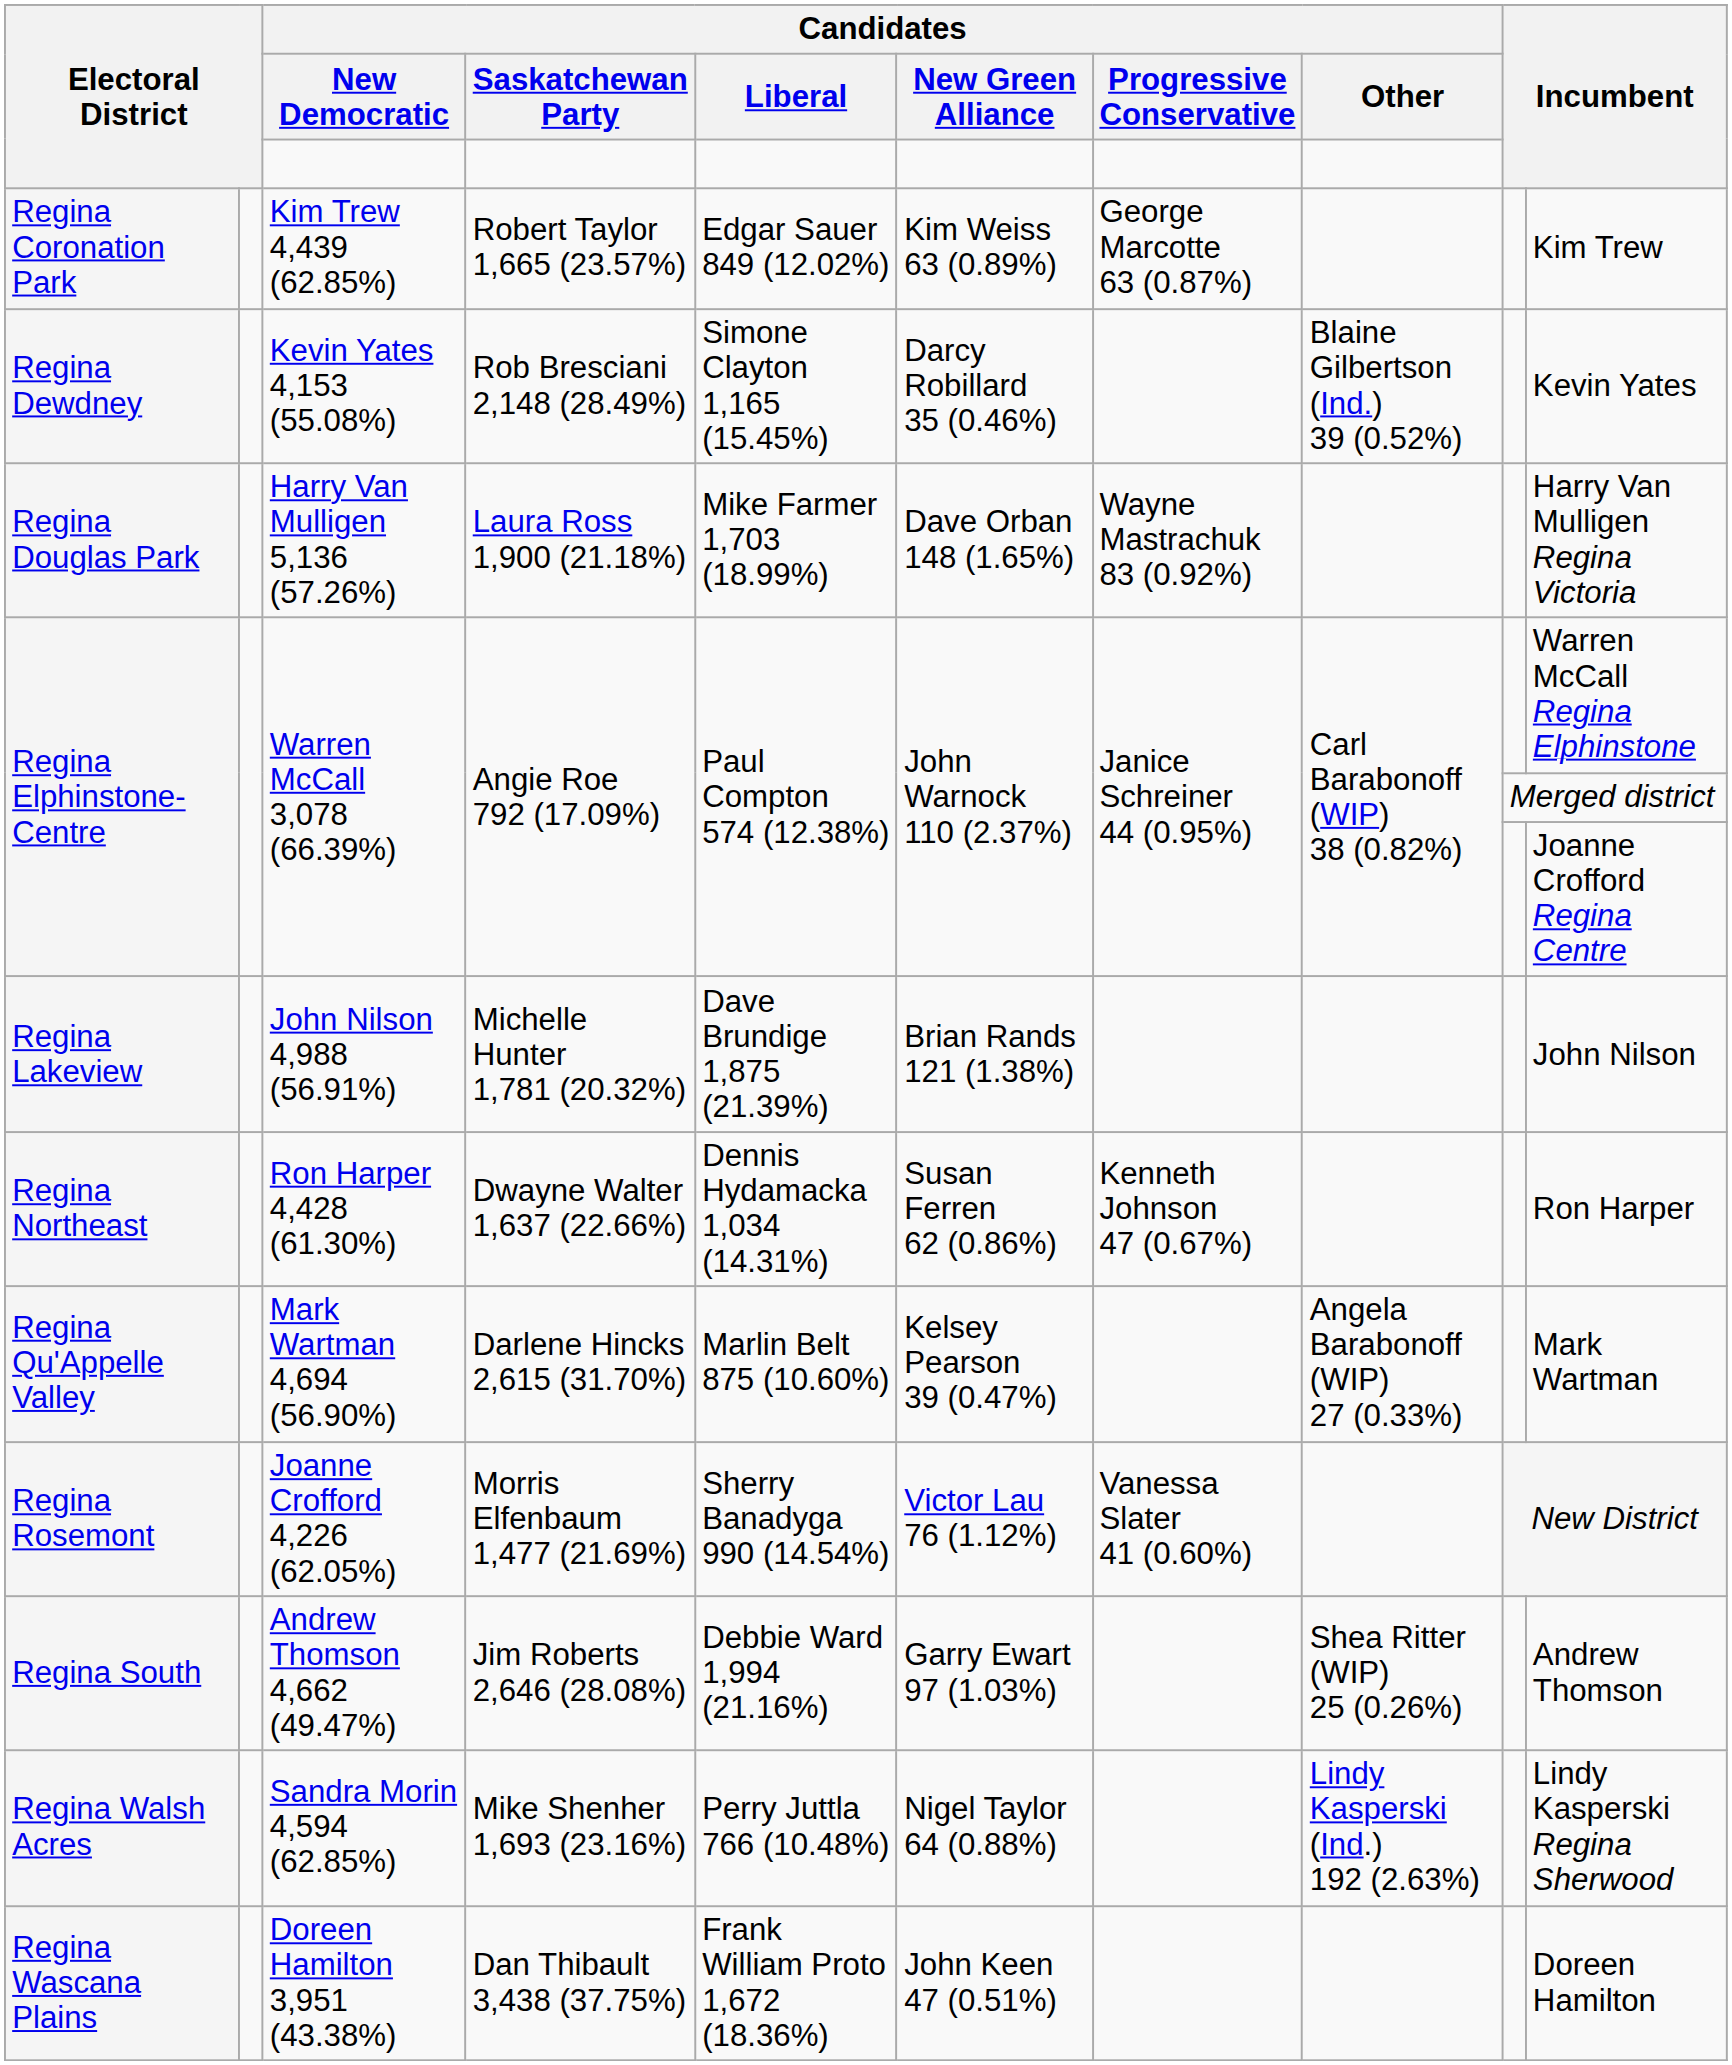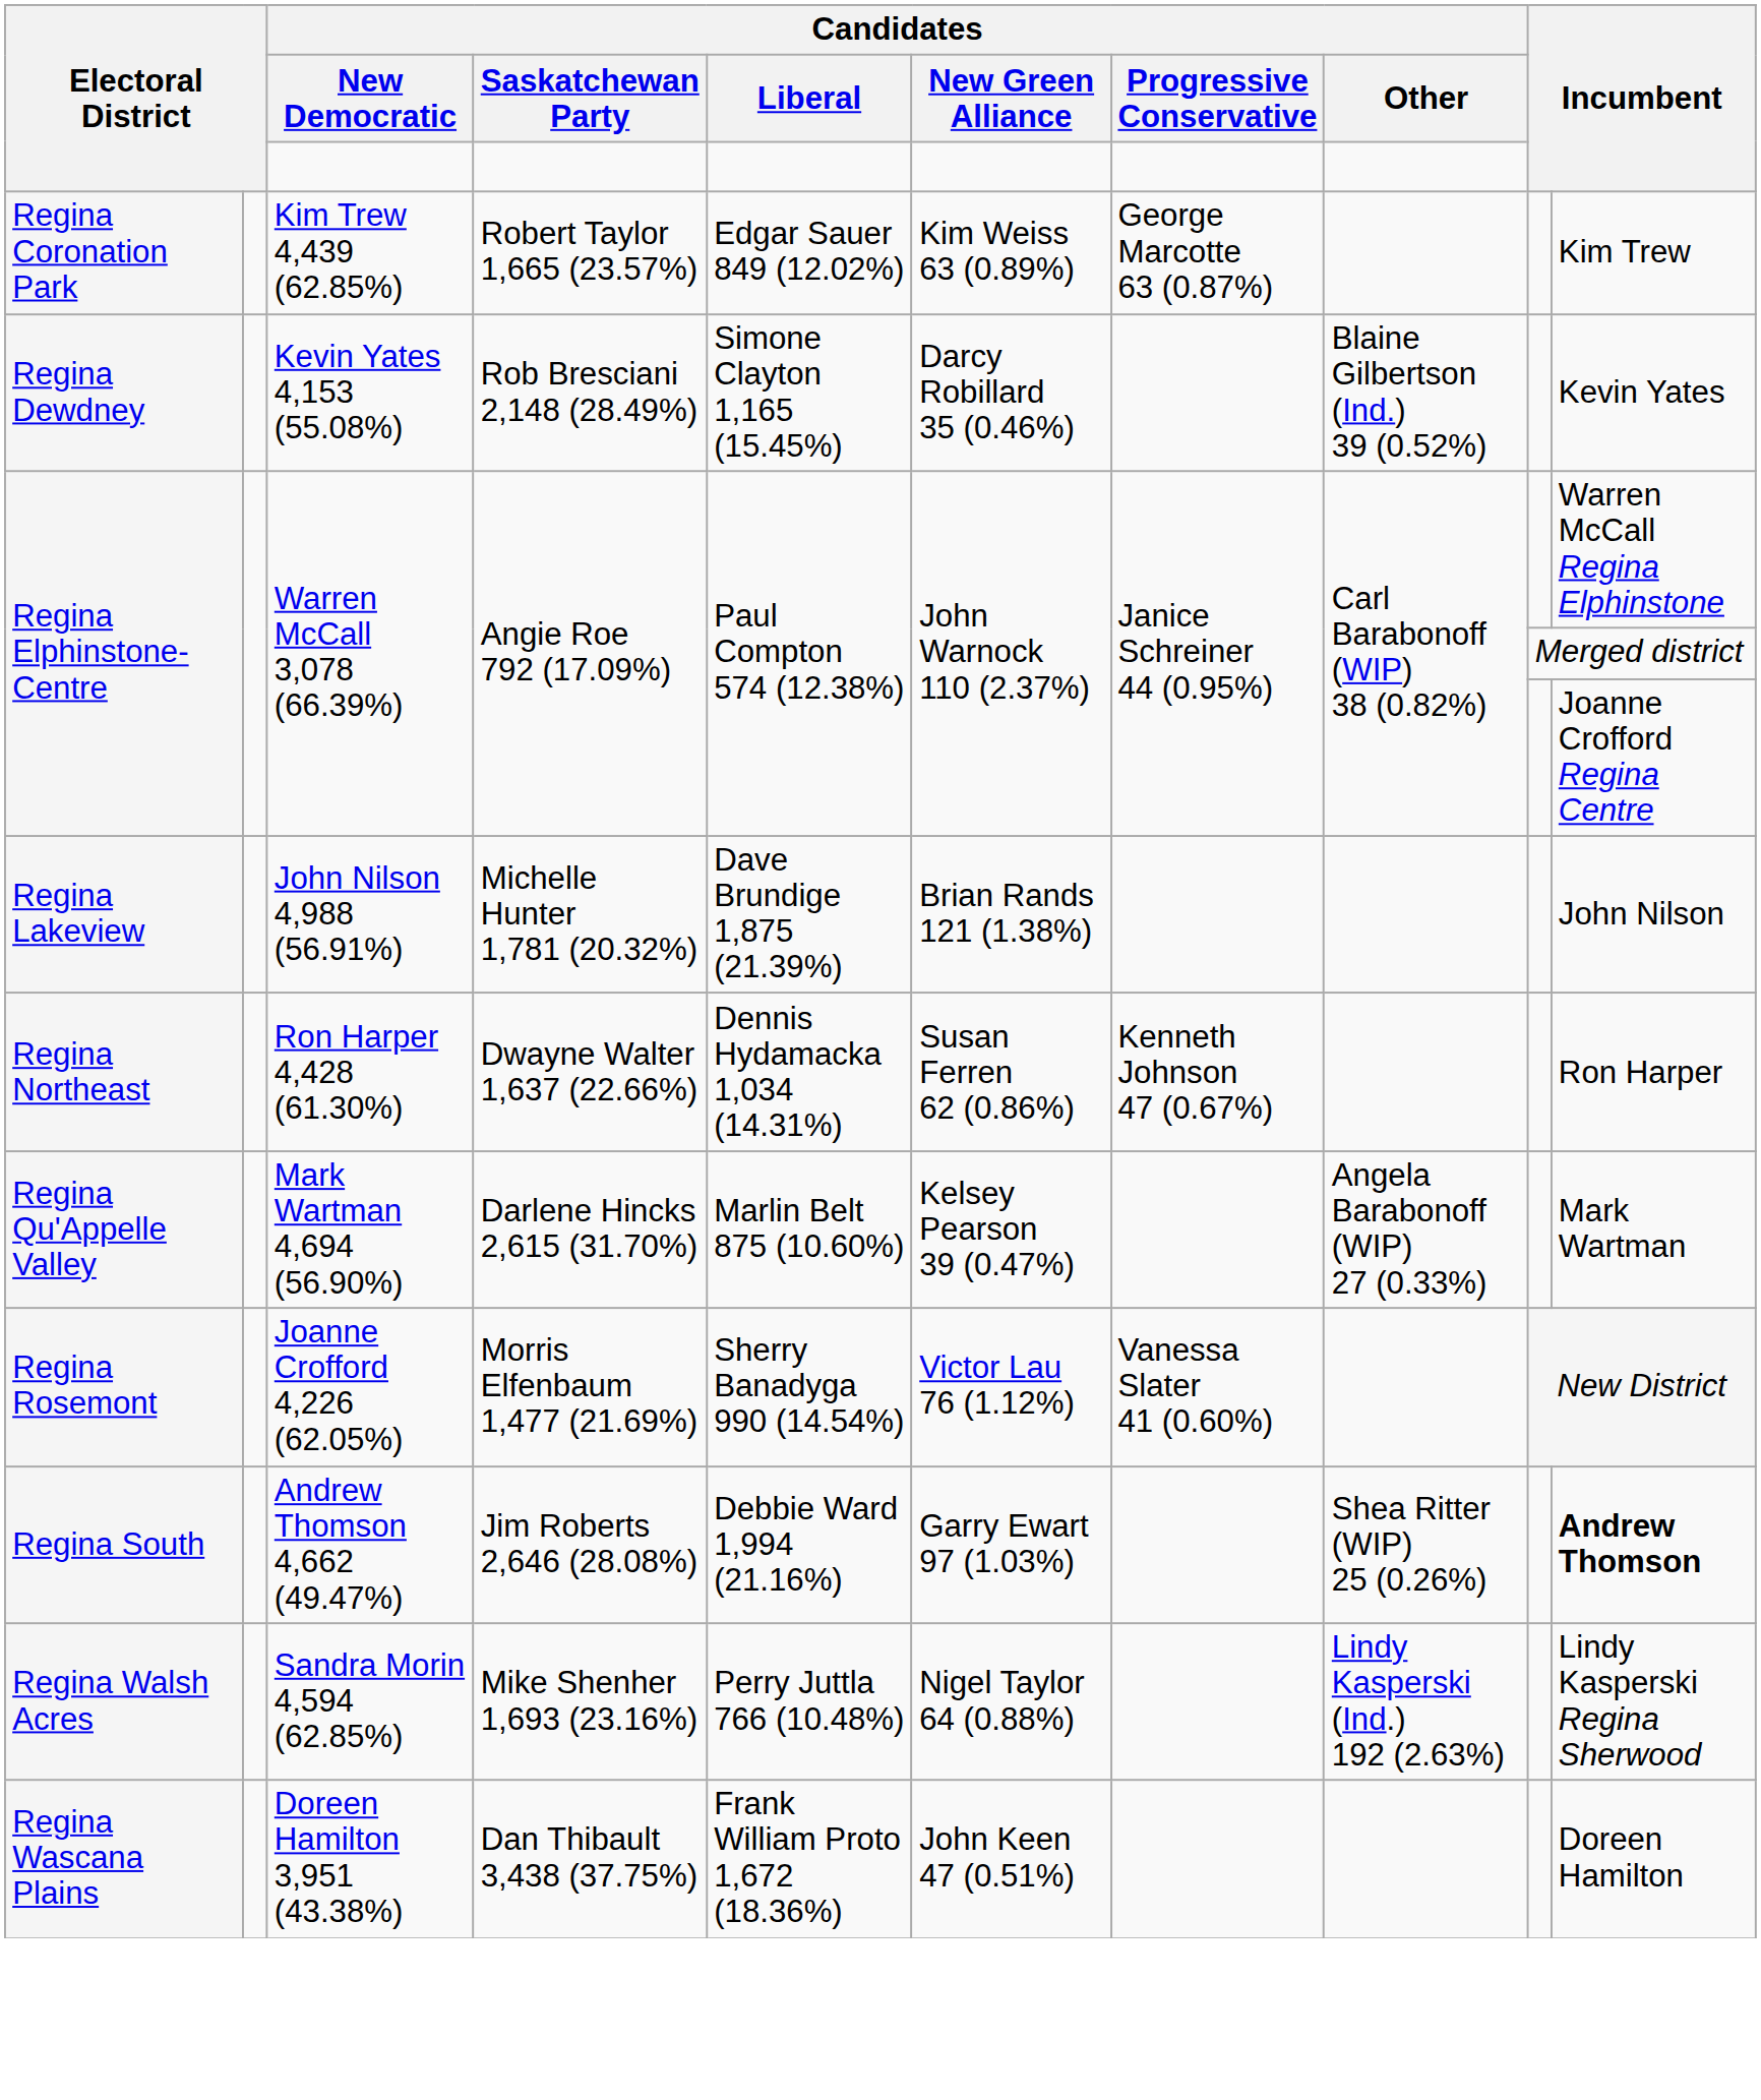- row: Regina Douglas Park | Harry Van Mulligen 5,136 (57.26%) | Laura Ross 1,900 (21.18%) | Mike Farmer 1,703 (18.99%) | Dave Orban 148 (1.65%) | Wayne Mastrachuk 83 (0.92%) | Harry Van Mulligen Regina Victoria
Regina South | column 10: normal -> bold
